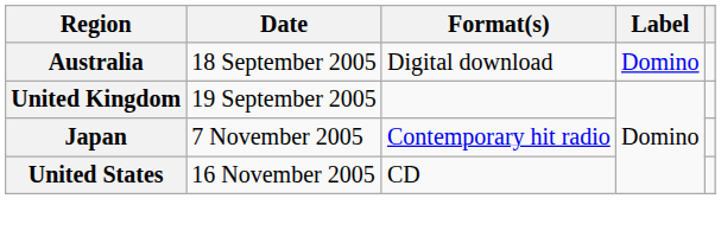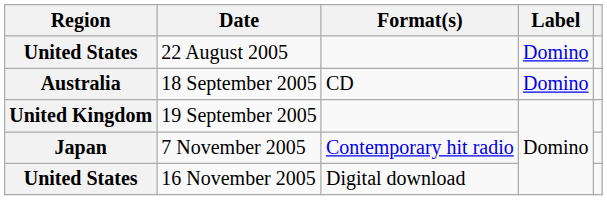+ row: United States | 22 August 2005 | Domino
18 September 2005 | Format(s): Digital download -> CD
16 November 2005 | Format(s): CD -> Digital download
